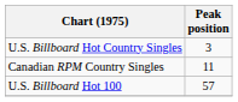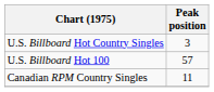rows swapped: U.S. Billboard Hot 100 <-> Canadian RPM Country Singles
